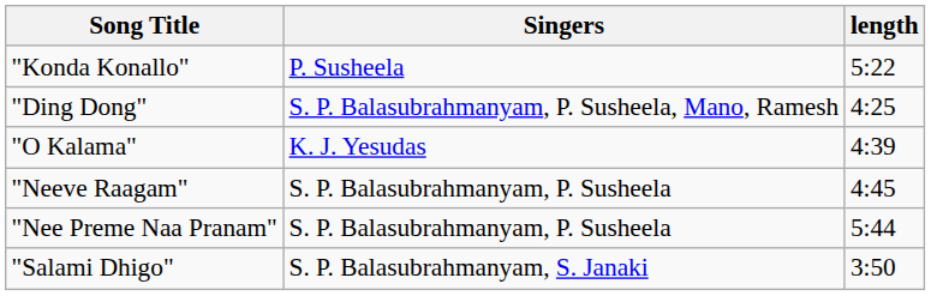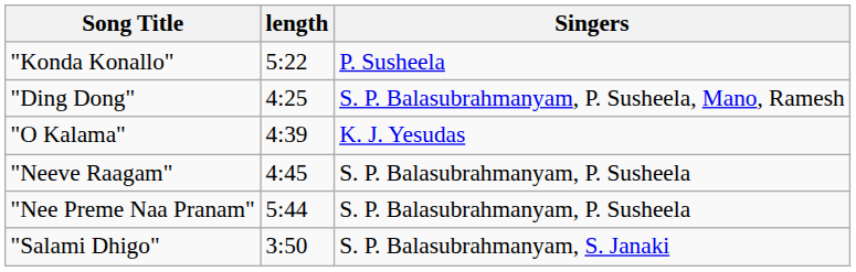columns swapped: Singers <-> length
